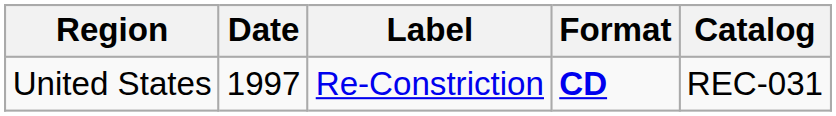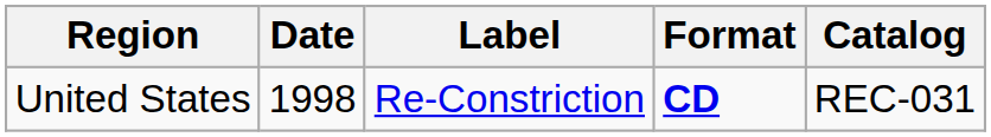United States | Date: 1997 -> 1998
